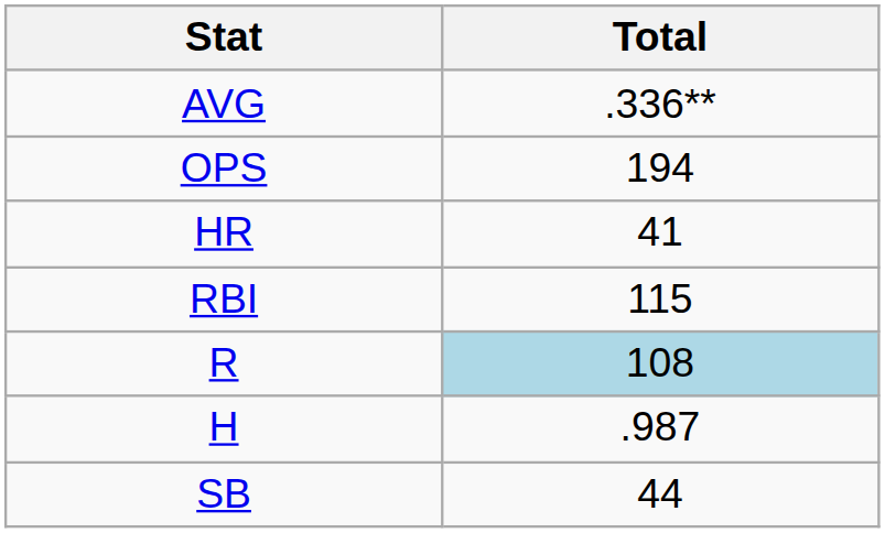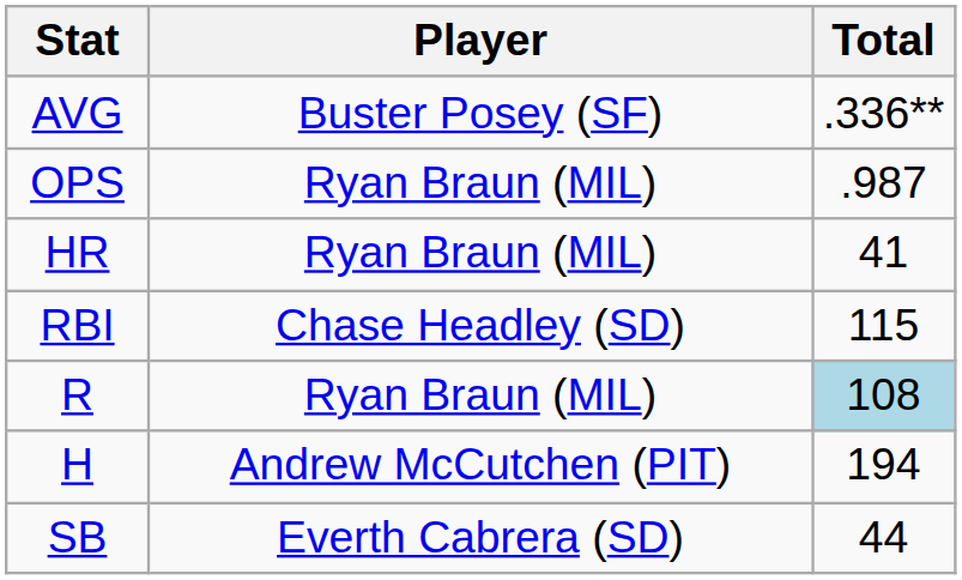+ column: Player | Buster Posey (SF) | Ryan Braun (MIL) | Ryan Braun (MIL) | Chase Headley (SD) | Ryan Braun (MIL) | Andrew McCutchen (PIT) | Everth Cabrera (SD)
OPS | Total: 194 -> .987
H | Total: .987 -> 194
